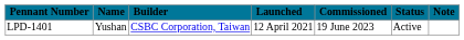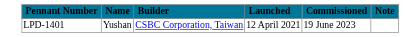- column: Status | Active
